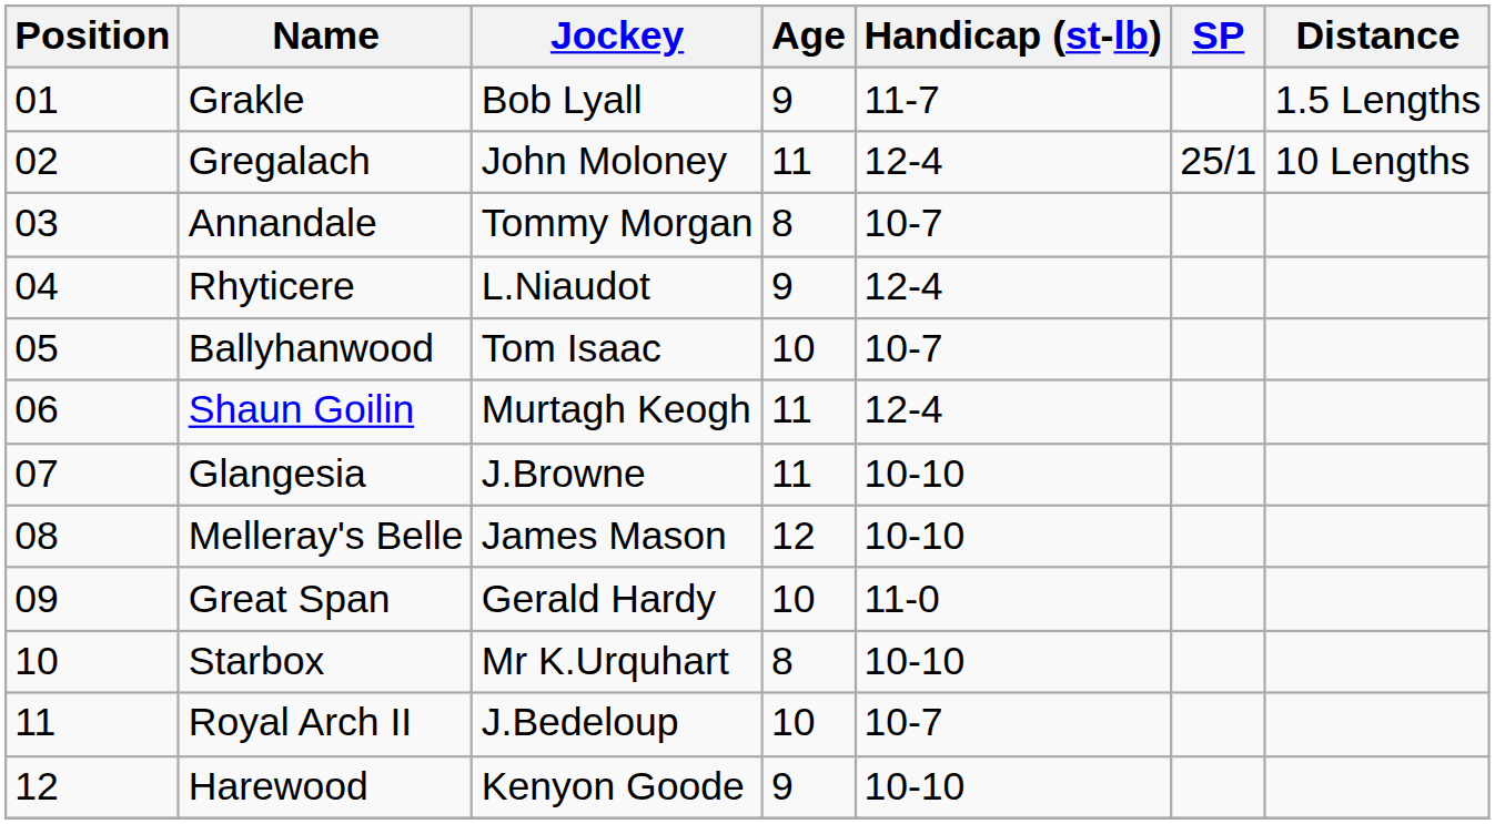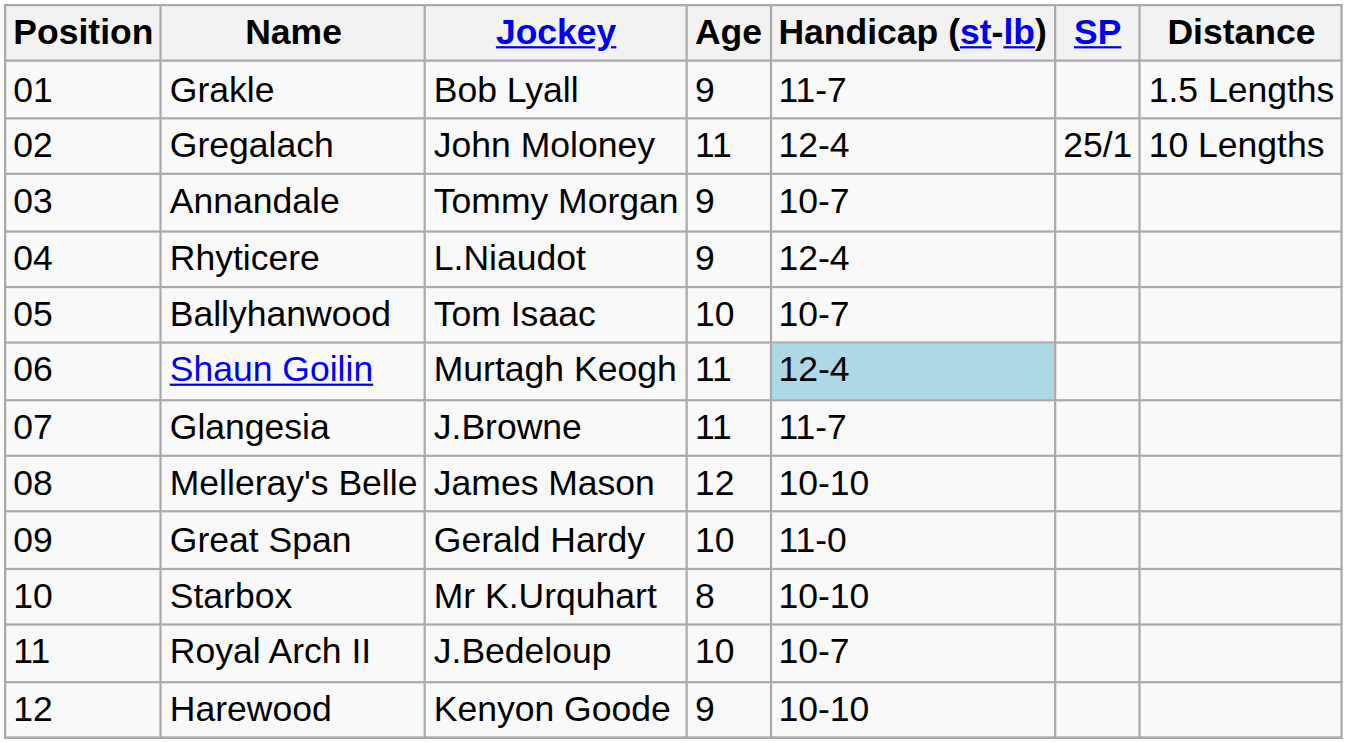Annandale | Age: 8 -> 9
Shaun Goilin | Handicap (st-lb): no background -> lightblue background
Glangesia | Handicap (st-lb): 10-10 -> 11-7
